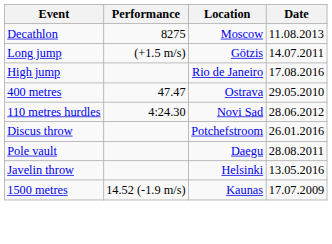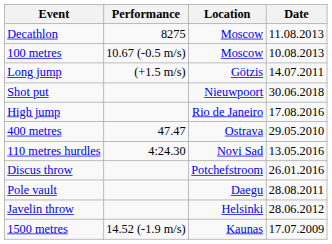+ row: 100 metres | 10.67 (-0.5 m/s) | Moscow | 10.08.2013
+ row: Shot put | Nieuwpoort | 30.06.2018
110 metres hurdles | Date: 28.06.2012 -> 13.05.2016
Javelin throw | Date: 13.05.2016 -> 28.06.2012
